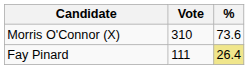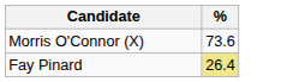- column: Vote | 310 | 111
